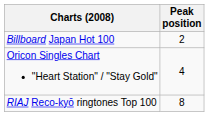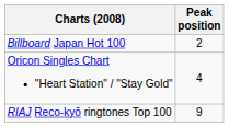RIAJ Reco-kyō ringtones Top 100 | Peak position: 8 -> 9
